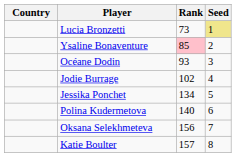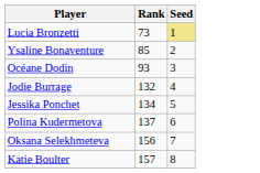- column: Country
Ysaline Bonaventure | Rank: pink background -> no background
Jodie Burrage | Rank: 102 -> 132
Polina Kudermetova | Rank: 140 -> 137
